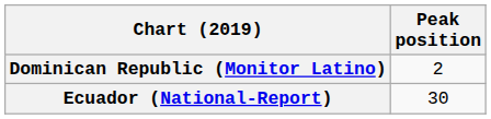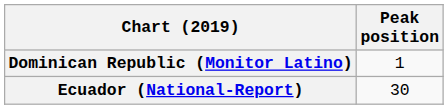Dominican Republic (Monitor Latino) | Peak position: 2 -> 1
